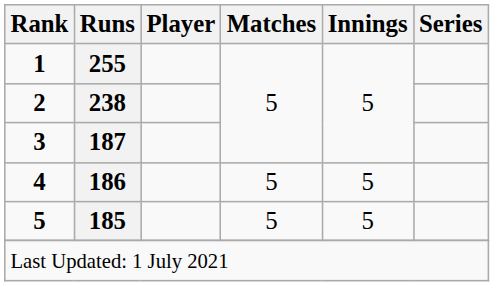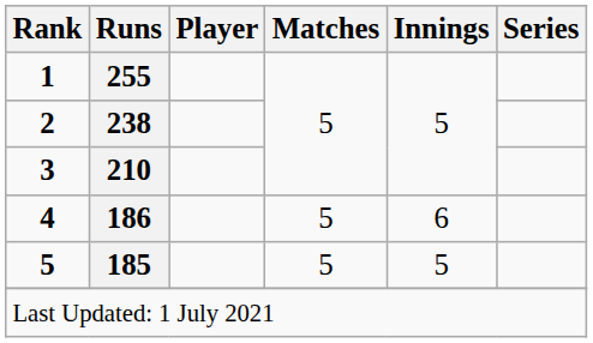3 | Runs: 187 -> 210
4 | Innings: 5 -> 6
